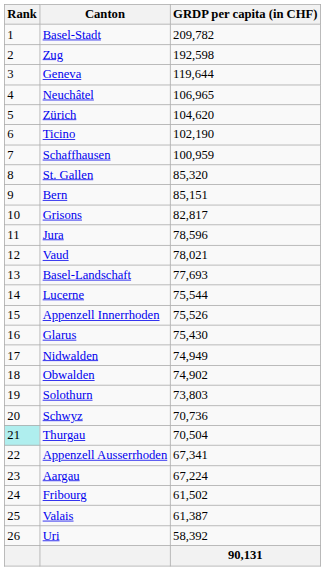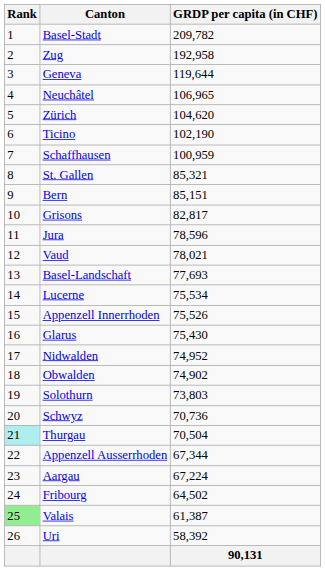Zug | GRDP per capita (in CHF): 192,598 -> 192,958
St. Gallen | GRDP per capita (in CHF): 85,320 -> 85,321
Lucerne | GRDP per capita (in CHF): 75,544 -> 75,534
Nidwalden | GRDP per capita (in CHF): 74,949 -> 74,952
Appenzell Ausserrhoden | GRDP per capita (in CHF): 67,341 -> 67,344
Fribourg | GRDP per capita (in CHF): 61,502 -> 64,502
Valais | Rank: no background -> lightgreen background
